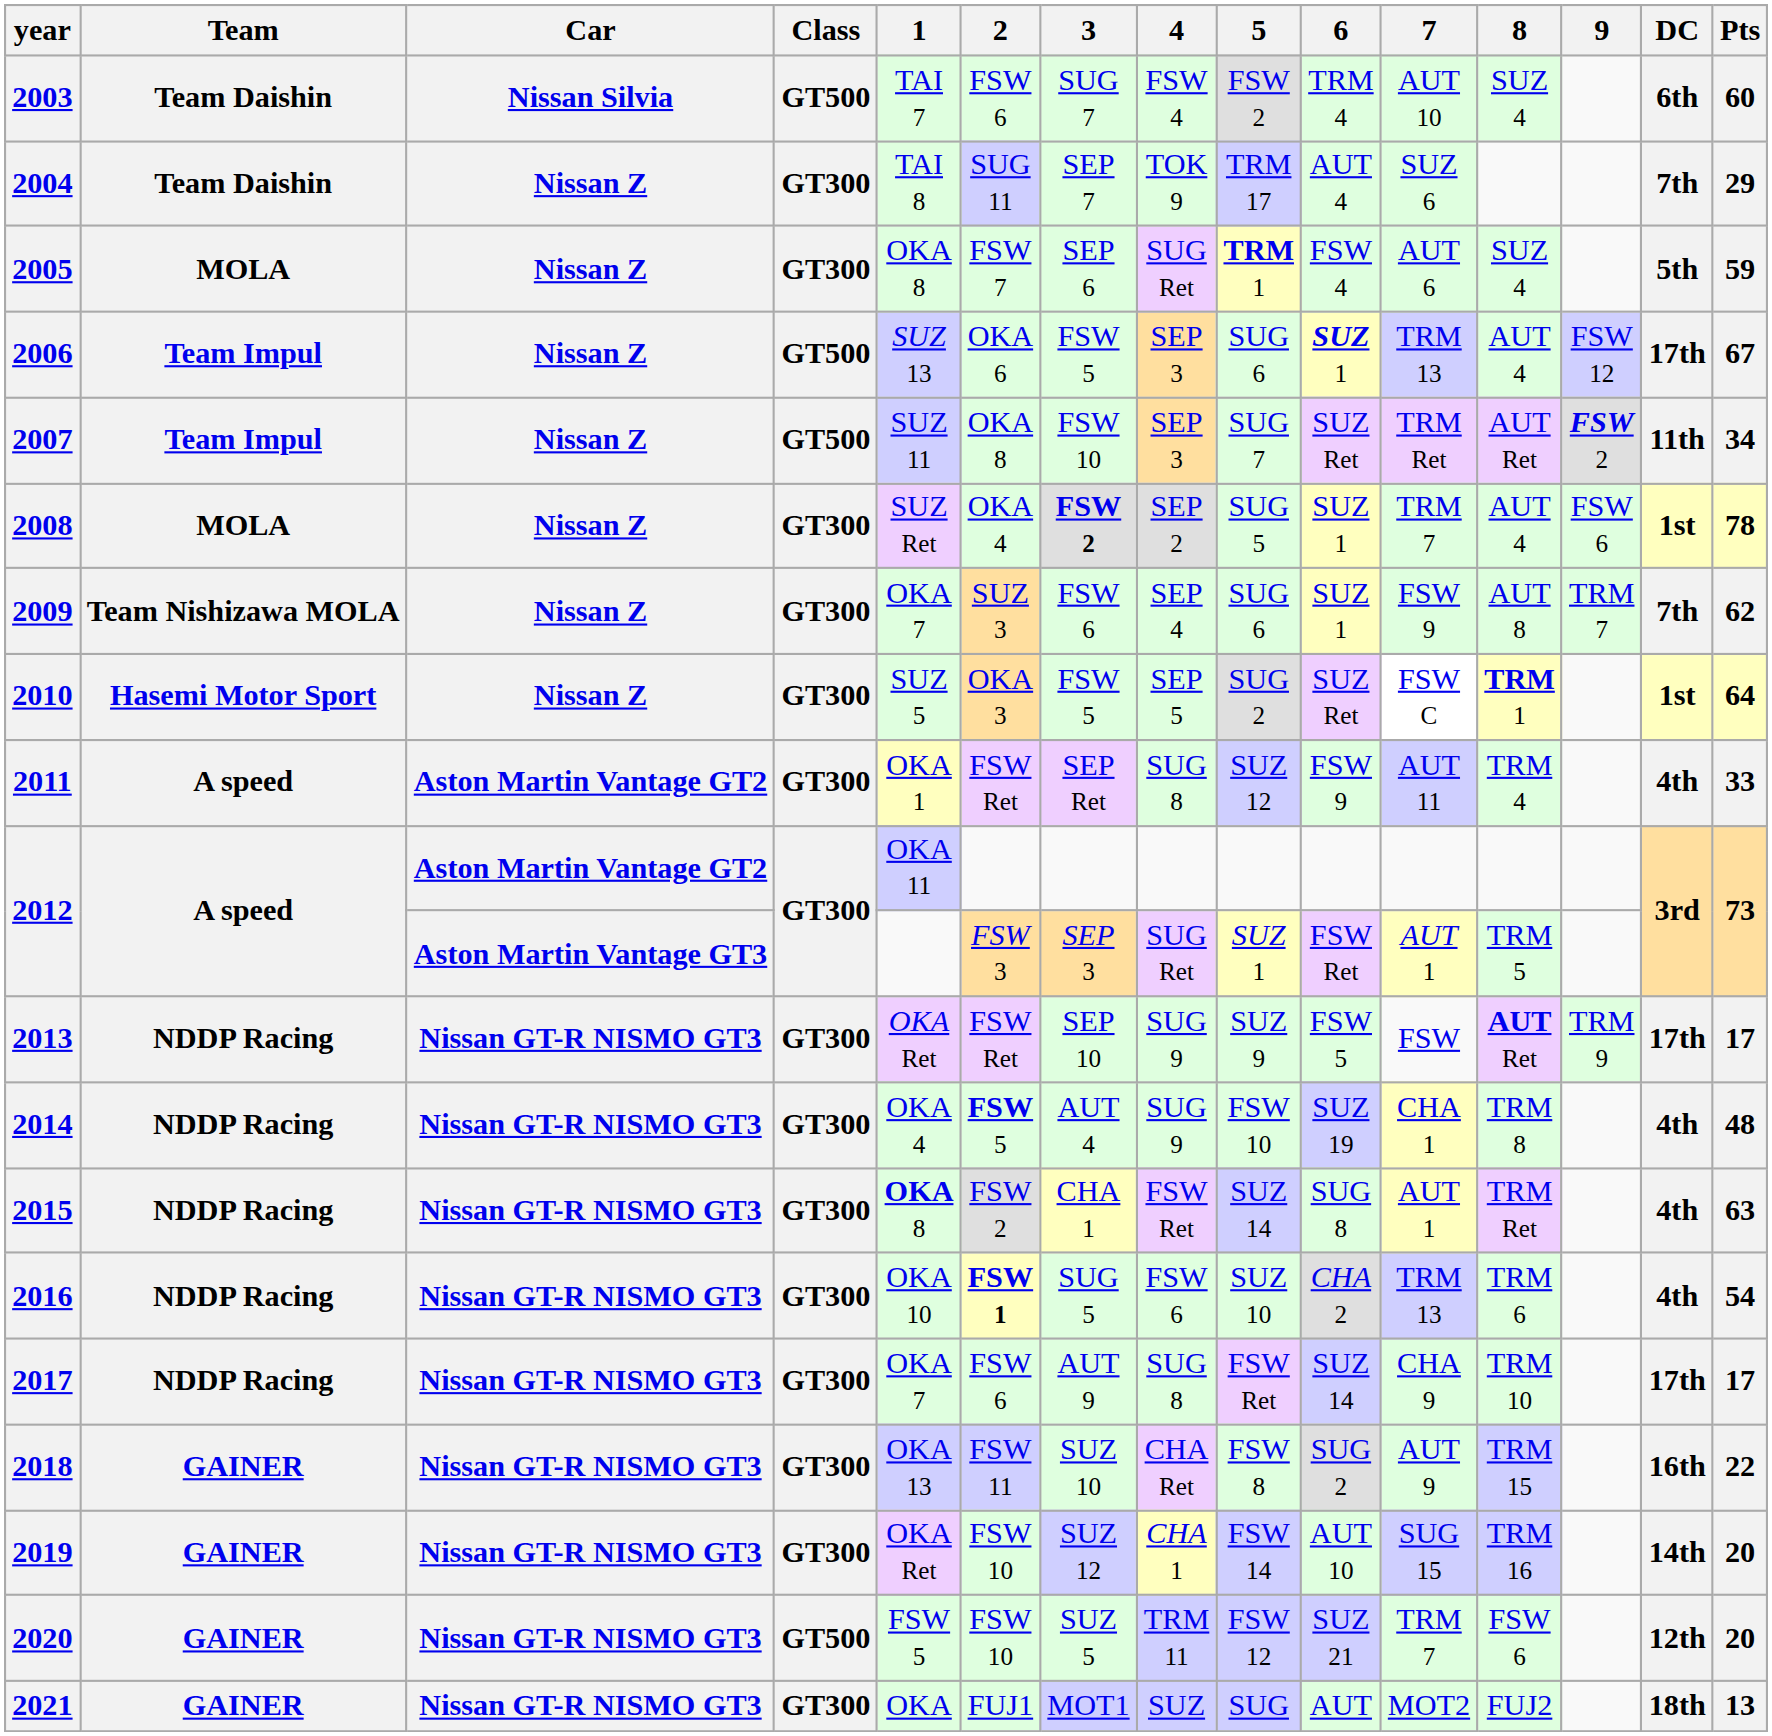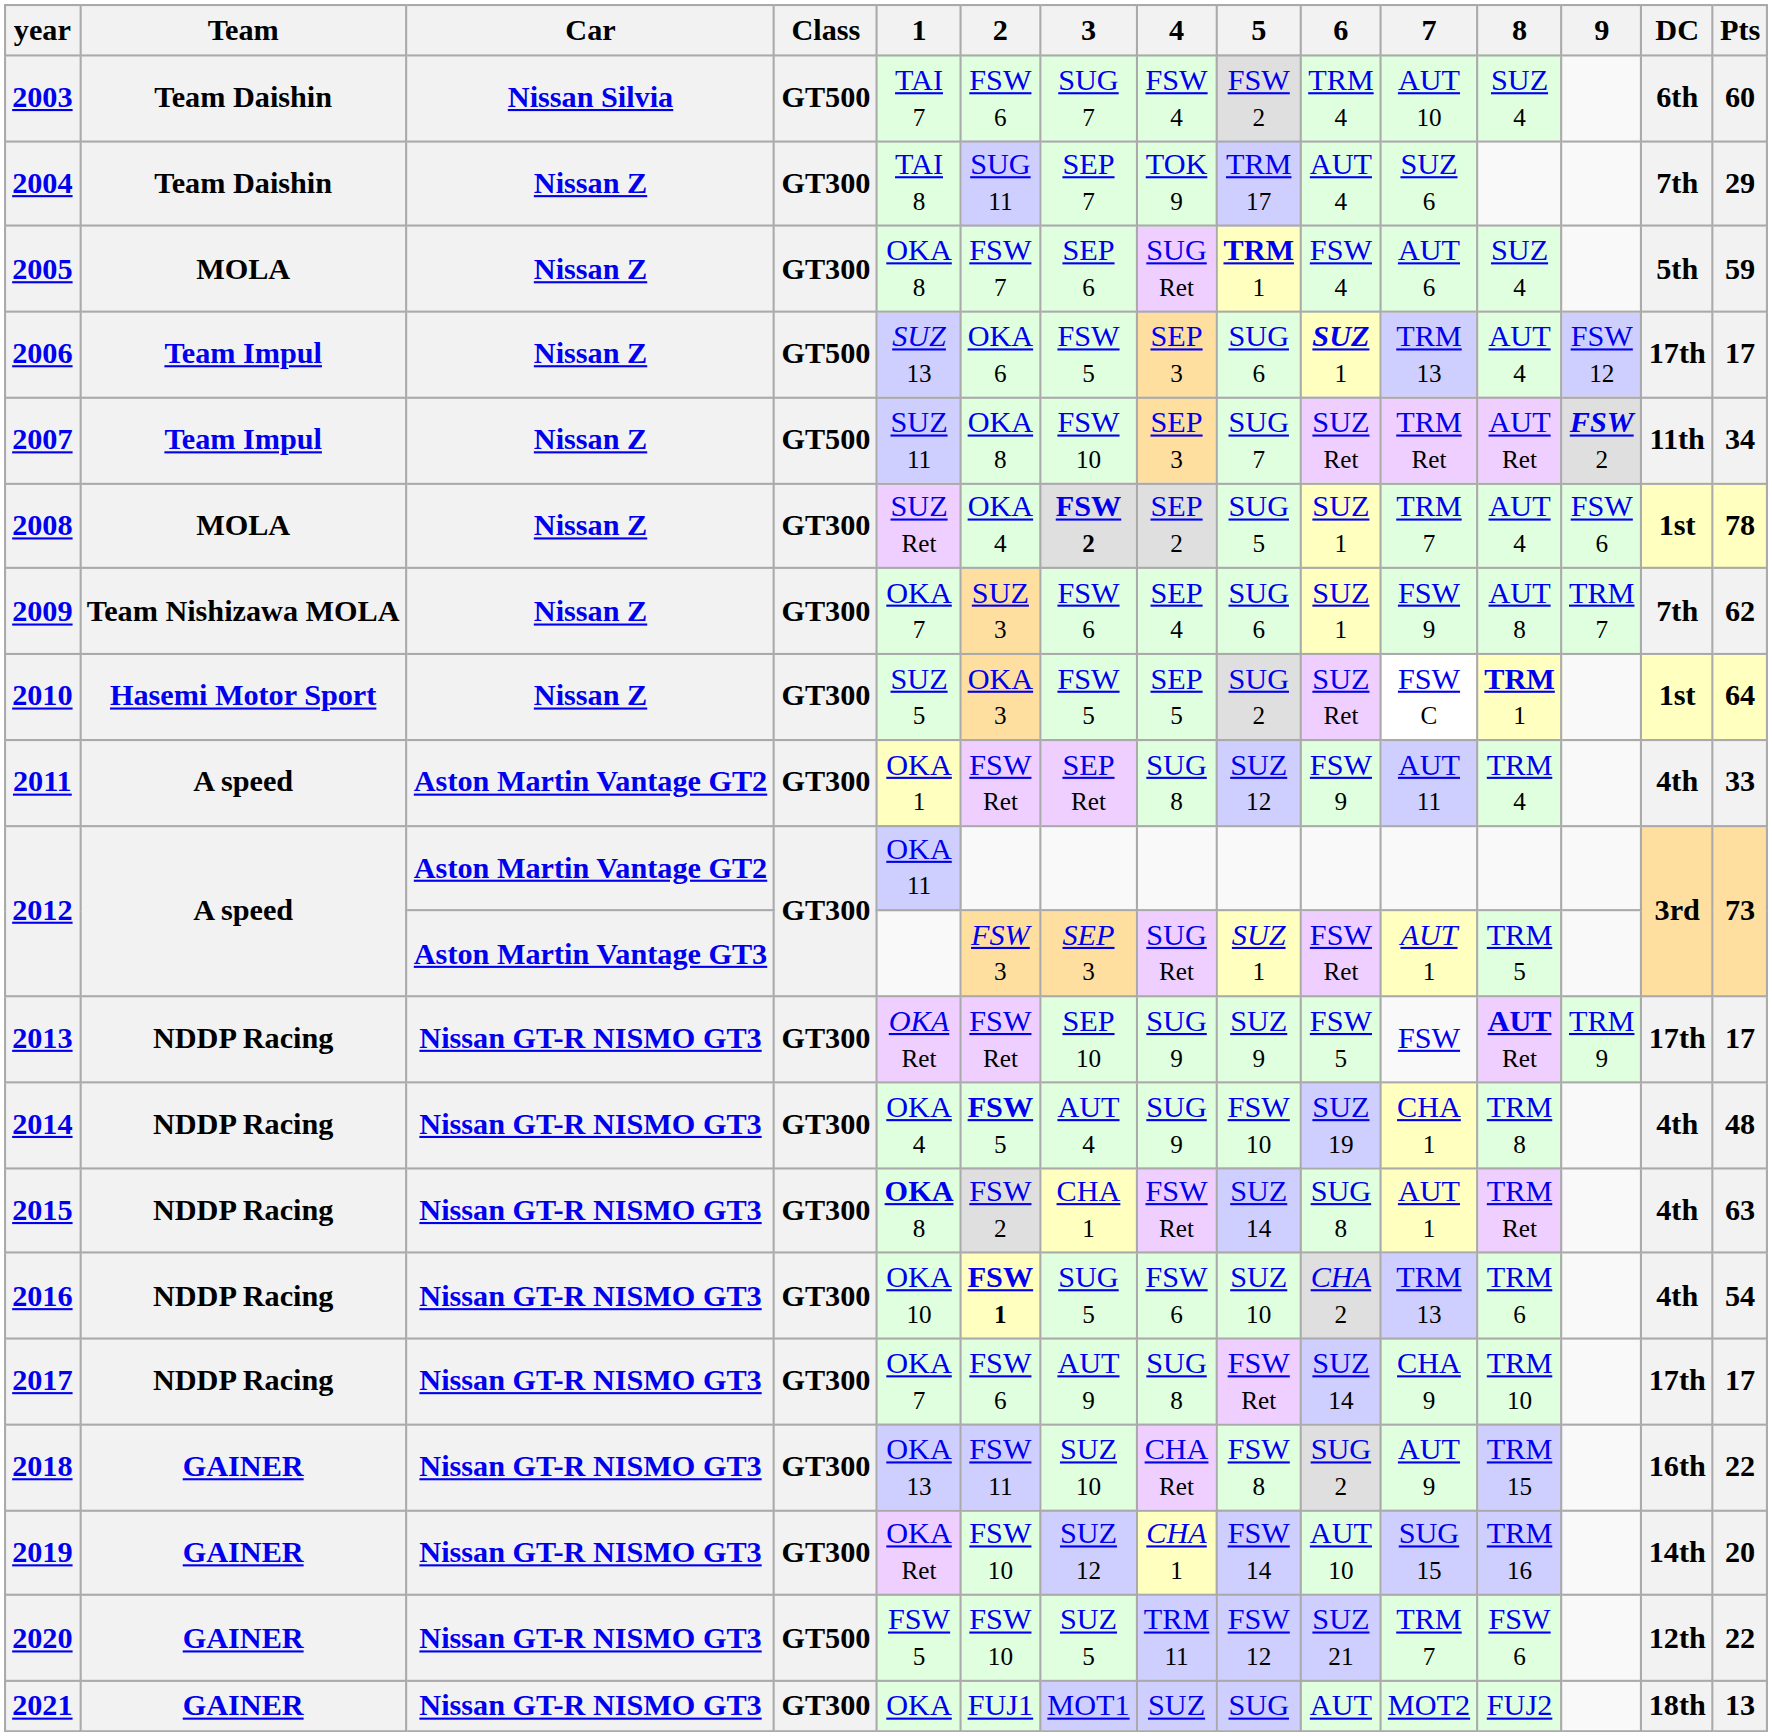2006 | Pts: 67 -> 17
2020 | Pts: 20 -> 22
